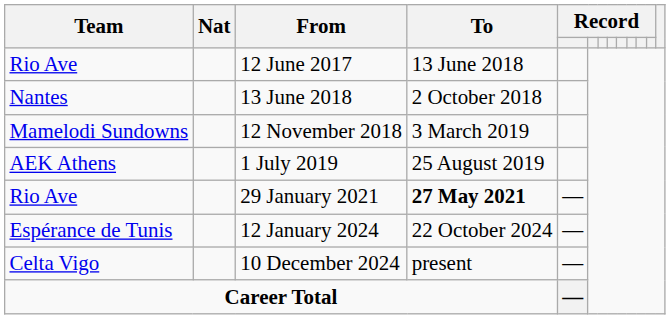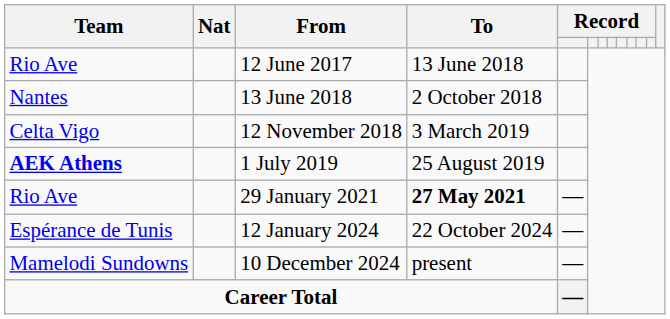12 November 2018 | Team: Mamelodi Sundowns -> Celta Vigo
1 July 2019 | Team: normal -> bold
10 December 2024 | Team: Celta Vigo -> Mamelodi Sundowns
